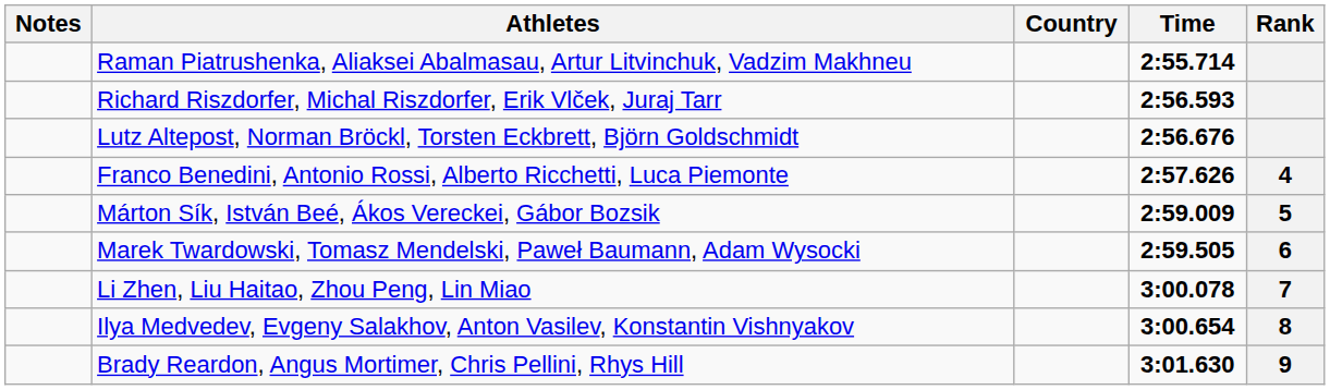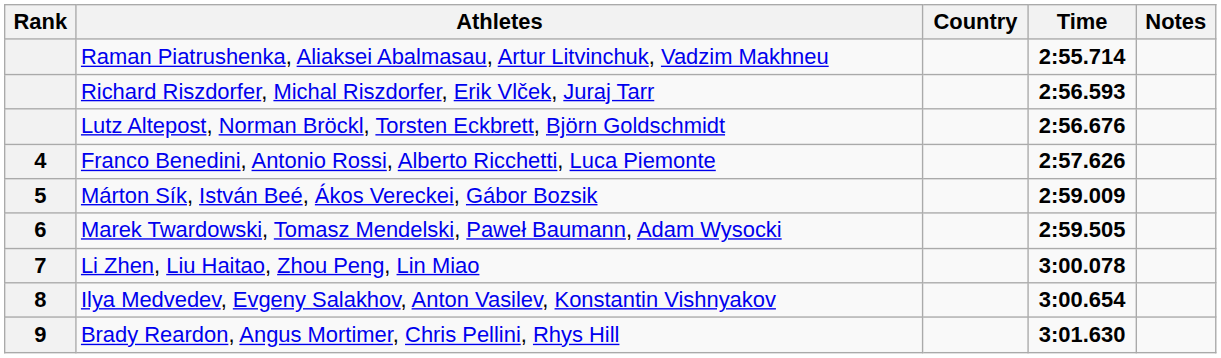columns swapped: Rank <-> Notes
